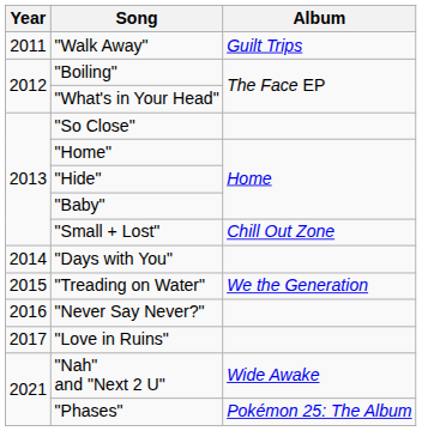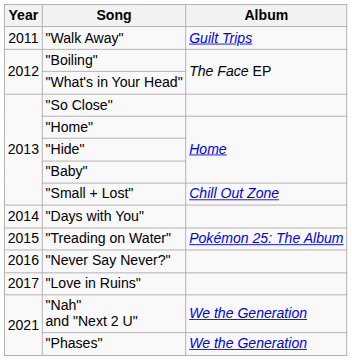"Treading on Water" | Album: We the Generation -> Pokémon 25: The Album
"Nah" and "Next 2 U" | Album: Wide Awake -> We the Generation
"Phases" | Album: Pokémon 25: The Album -> We the Generation
